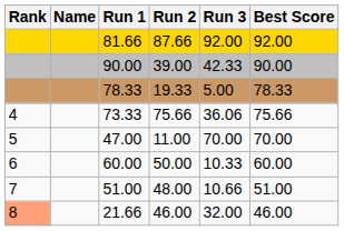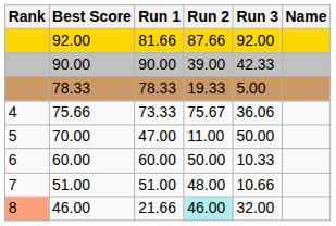columns swapped: Name <-> Best Score
73.33 | Run 2: 75.66 -> 75.67
47.00 | Run 3: 70.00 -> 50.00
21.66 | Run 2: no background -> paleturquoise background
